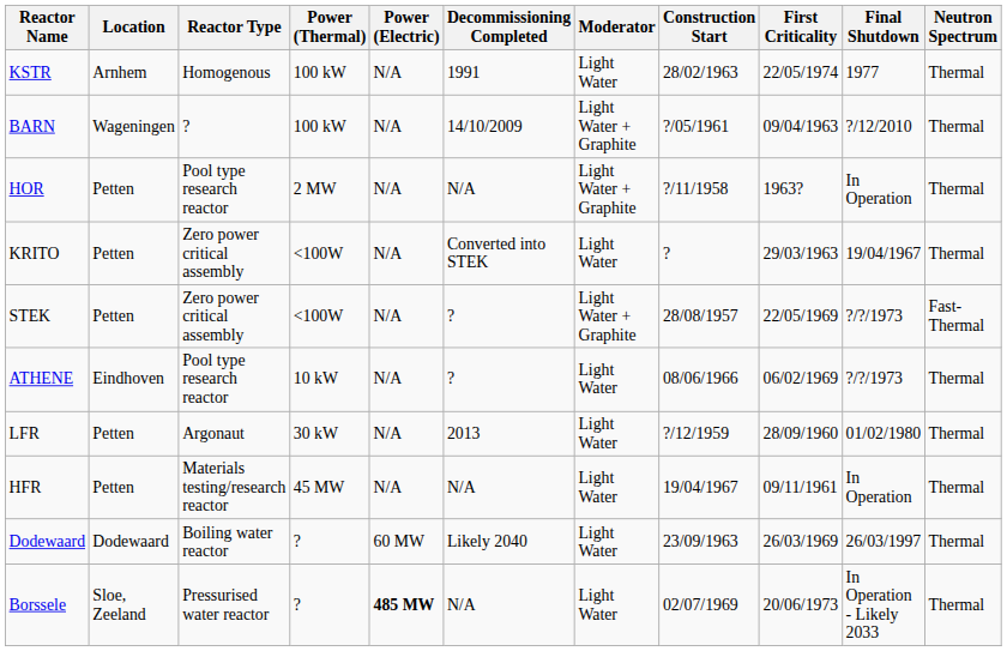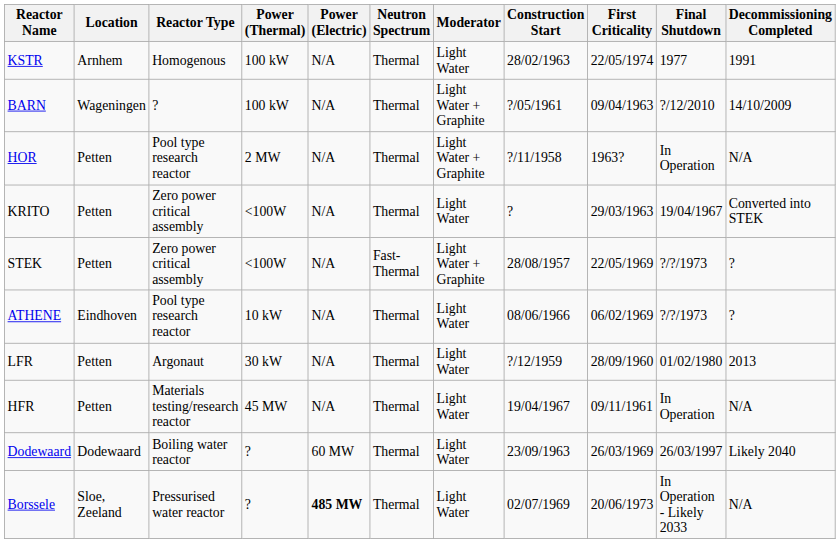columns swapped: Neutron Spectrum <-> Decommissioning Completed
